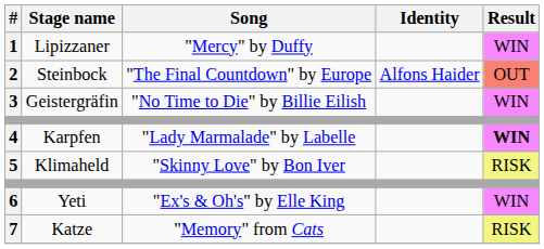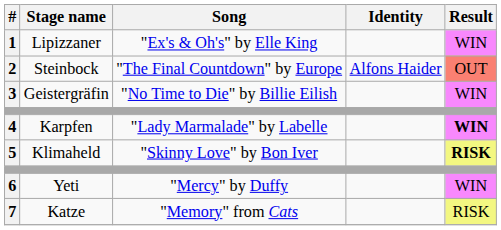1 | Song: "Mercy" by Duffy -> "Ex's & Oh's" by Elle King
5 | Result: normal -> bold
6 | Song: "Ex's & Oh's" by Elle King -> "Mercy" by Duffy
